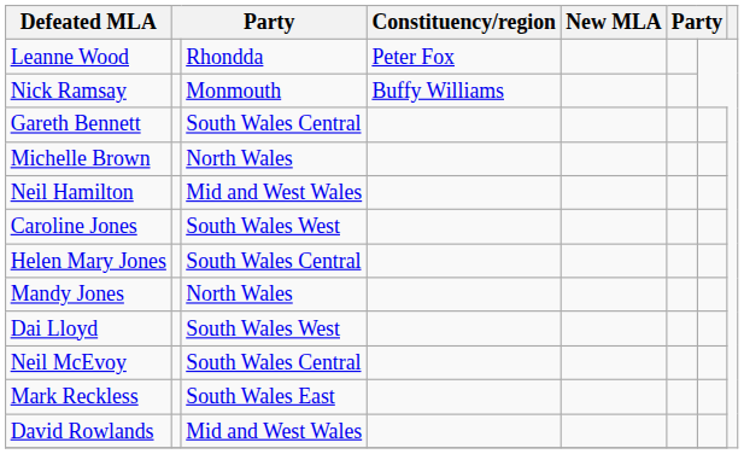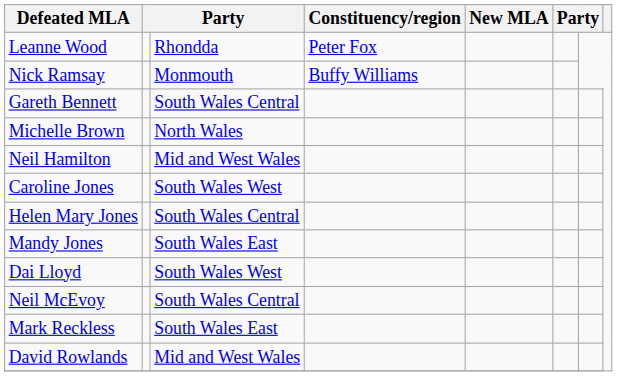Mandy Jones | column 3: North Wales -> South Wales East
